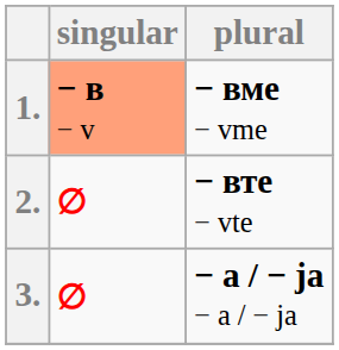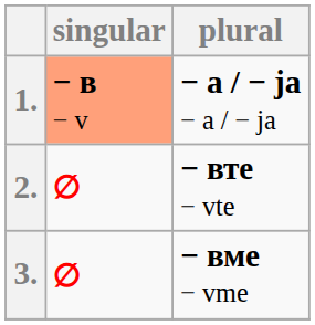1. | plural: − вме − vme -> − а / − ја − a / − ja
3. | plural: − а / − ја − a / − ja -> − вме − vme
